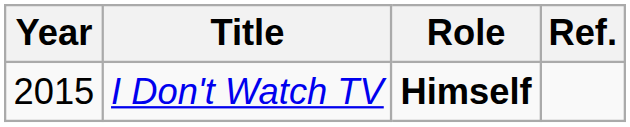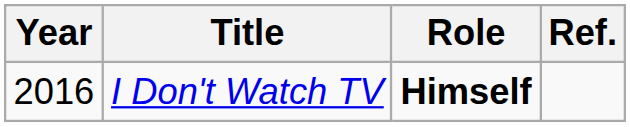I Don't Watch TV | Year: 2015 -> 2016
